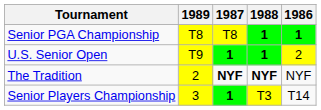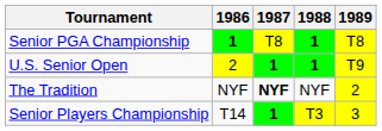columns swapped: 1986 <-> 1989
The Tradition | 1988: bold -> normal
